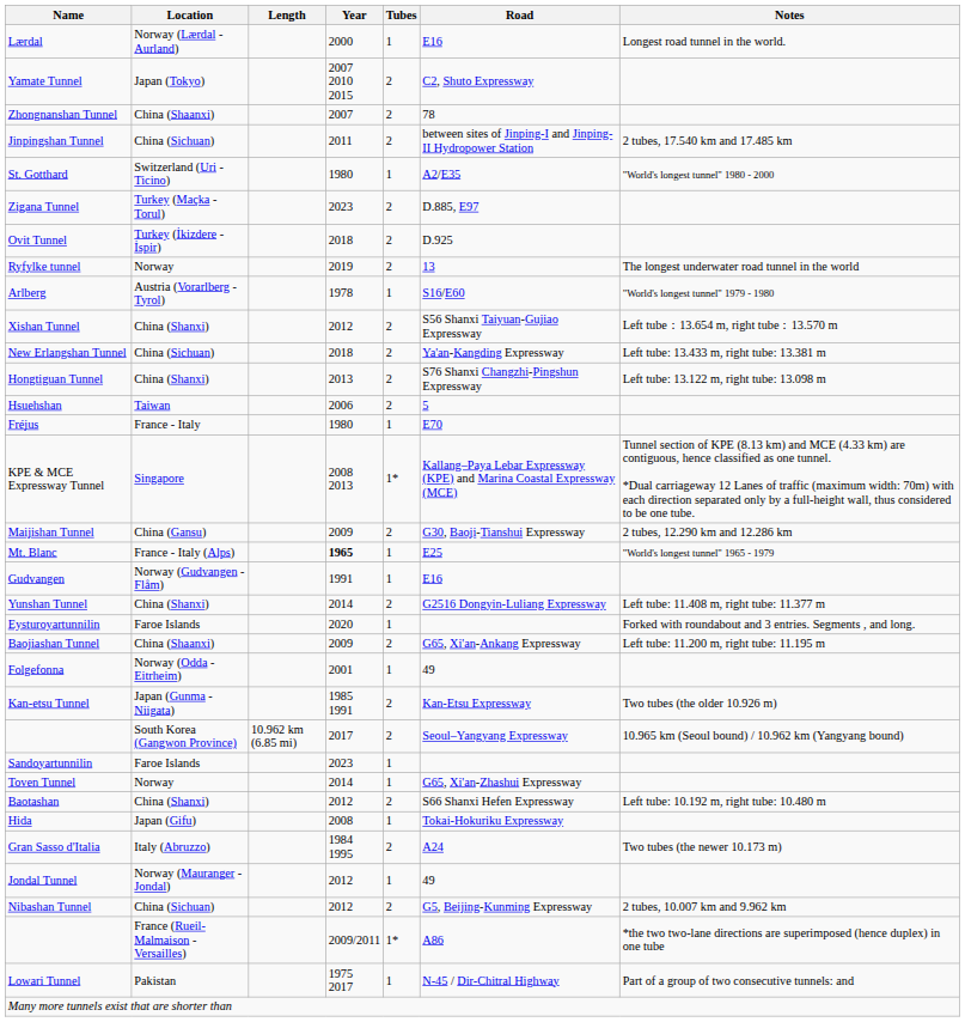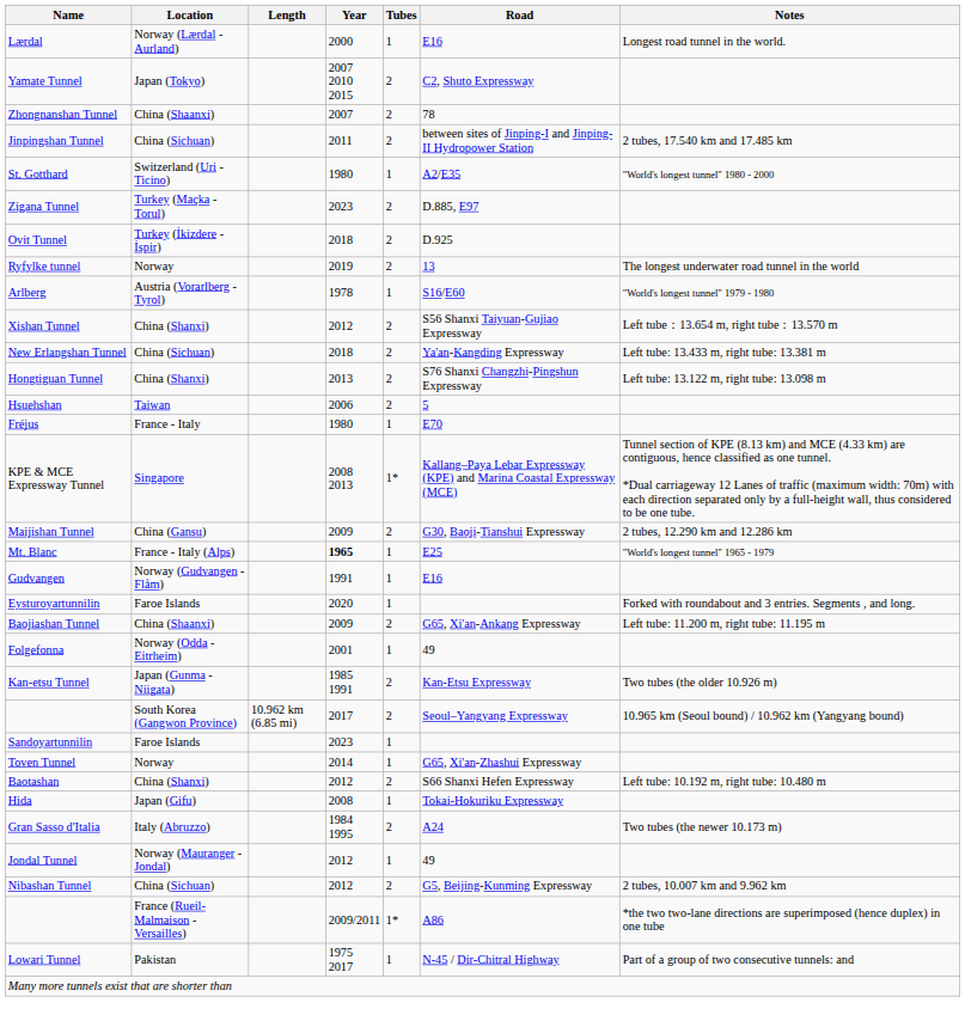- row: Yunshan Tunnel | China (Shanxi) | 2014 | 2 | G2516 Dongyin-Luliang Expressway | Left tube: 11.408 m, right tube: 11.377 m
